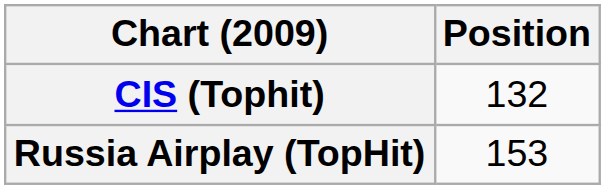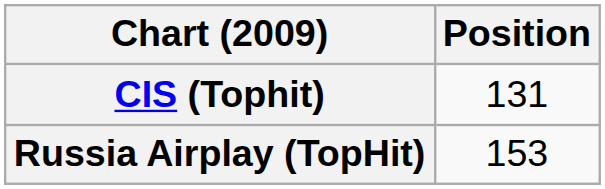CIS (Tophit) | Position: 132 -> 131
